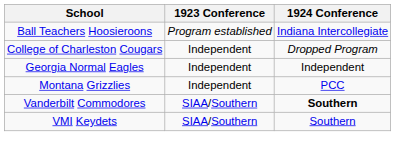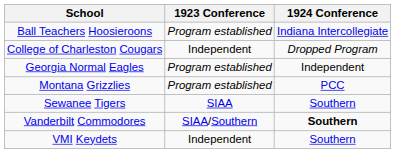Georgia Normal Eagles | 1923 Conference: Independent -> Program established
Montana Grizzlies | 1923 Conference: Independent -> Program established
+ row: Sewanee Tigers | SIAA | Southern
VMI Keydets | 1923 Conference: SIAA/Southern -> Independent
